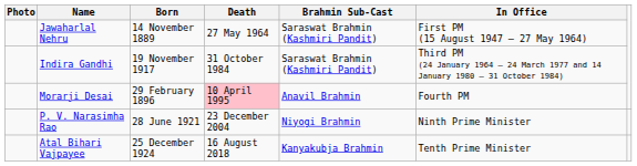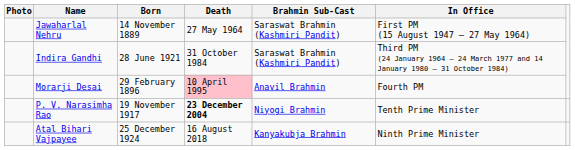Indira Gandhi | Born: 19 November 1917 -> 28 June 1921
P. V. Narasimha Rao | Born: 28 June 1921 -> 19 November 1917
P. V. Narasimha Rao | Death: normal -> bold
P. V. Narasimha Rao | In Office: Ninth Prime Minister -> Tenth Prime Minister
Atal Bihari Vajpayee | In Office: Tenth Prime Minister -> Ninth Prime Minister
